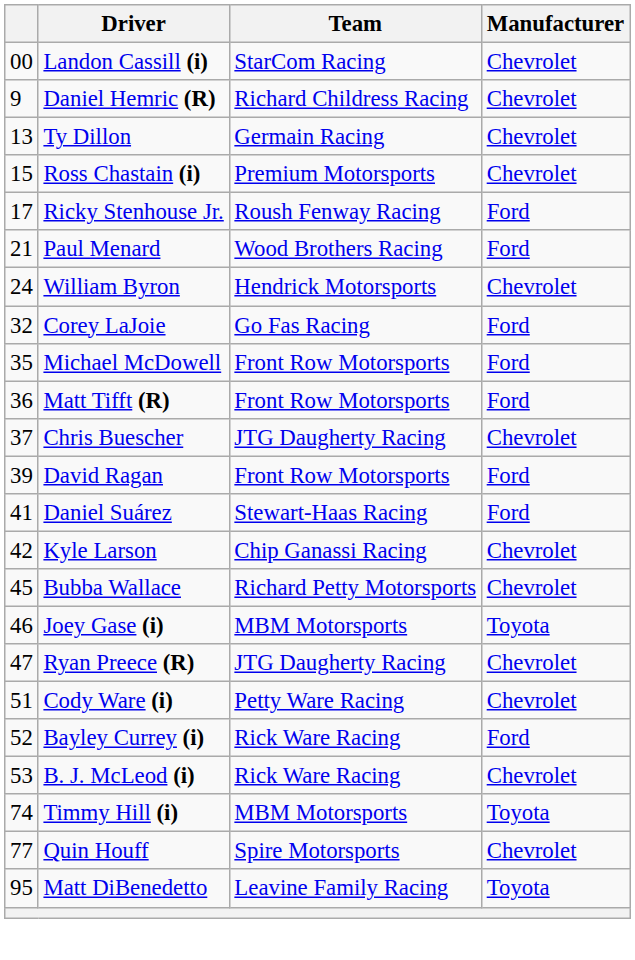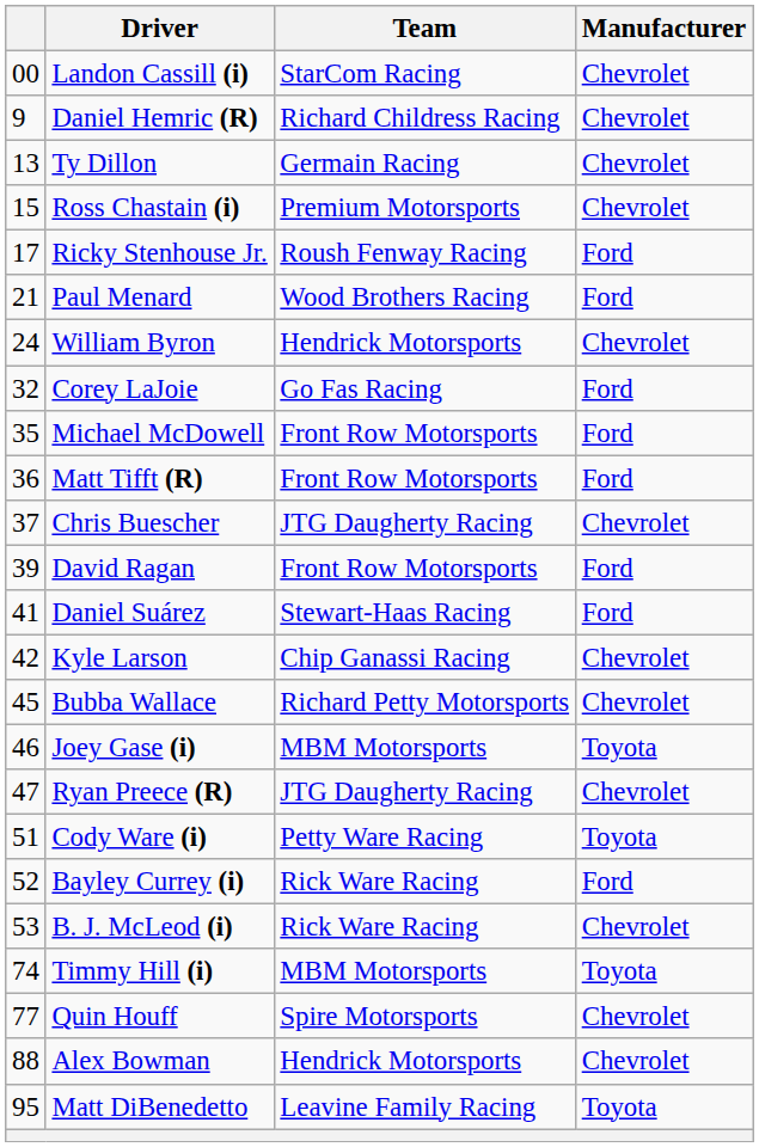Cody Ware (i) | Manufacturer: Chevrolet -> Toyota
+ row: 88 | Alex Bowman | Hendrick Motorsports | Chevrolet
